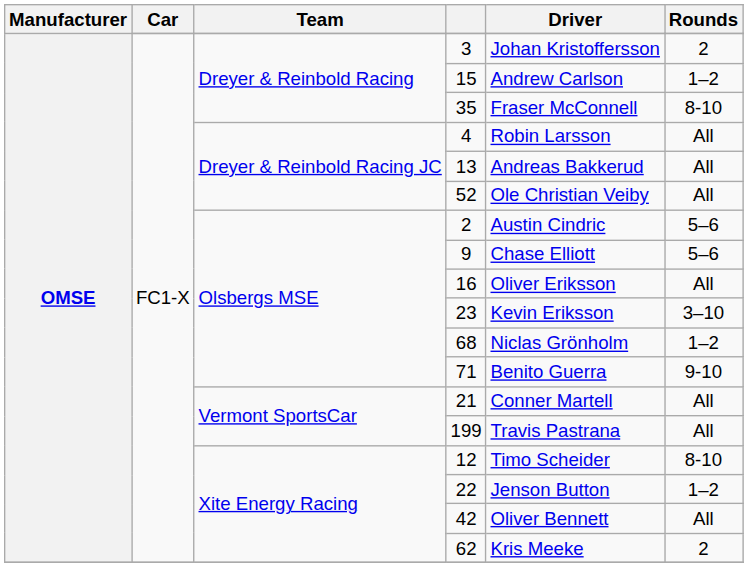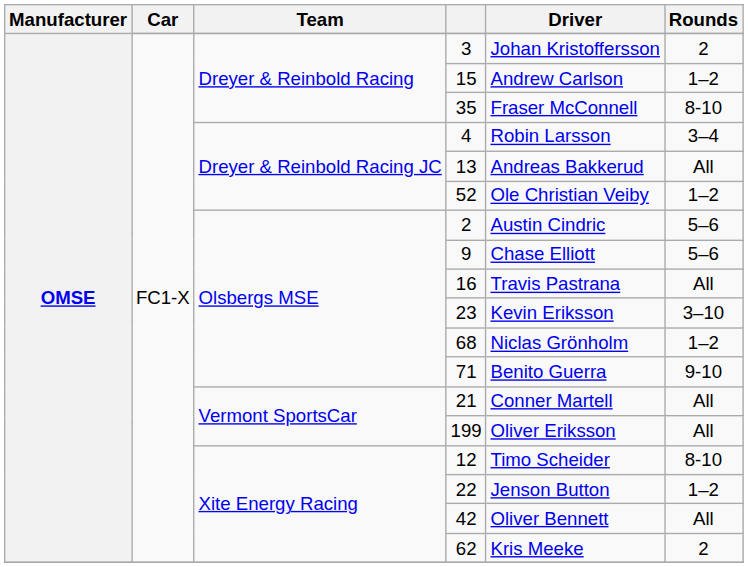4 | Rounds: All -> 3–4
52 | Rounds: All -> 1–2
16 | Driver: Oliver Eriksson -> Travis Pastrana
199 | Driver: Travis Pastrana -> Oliver Eriksson
